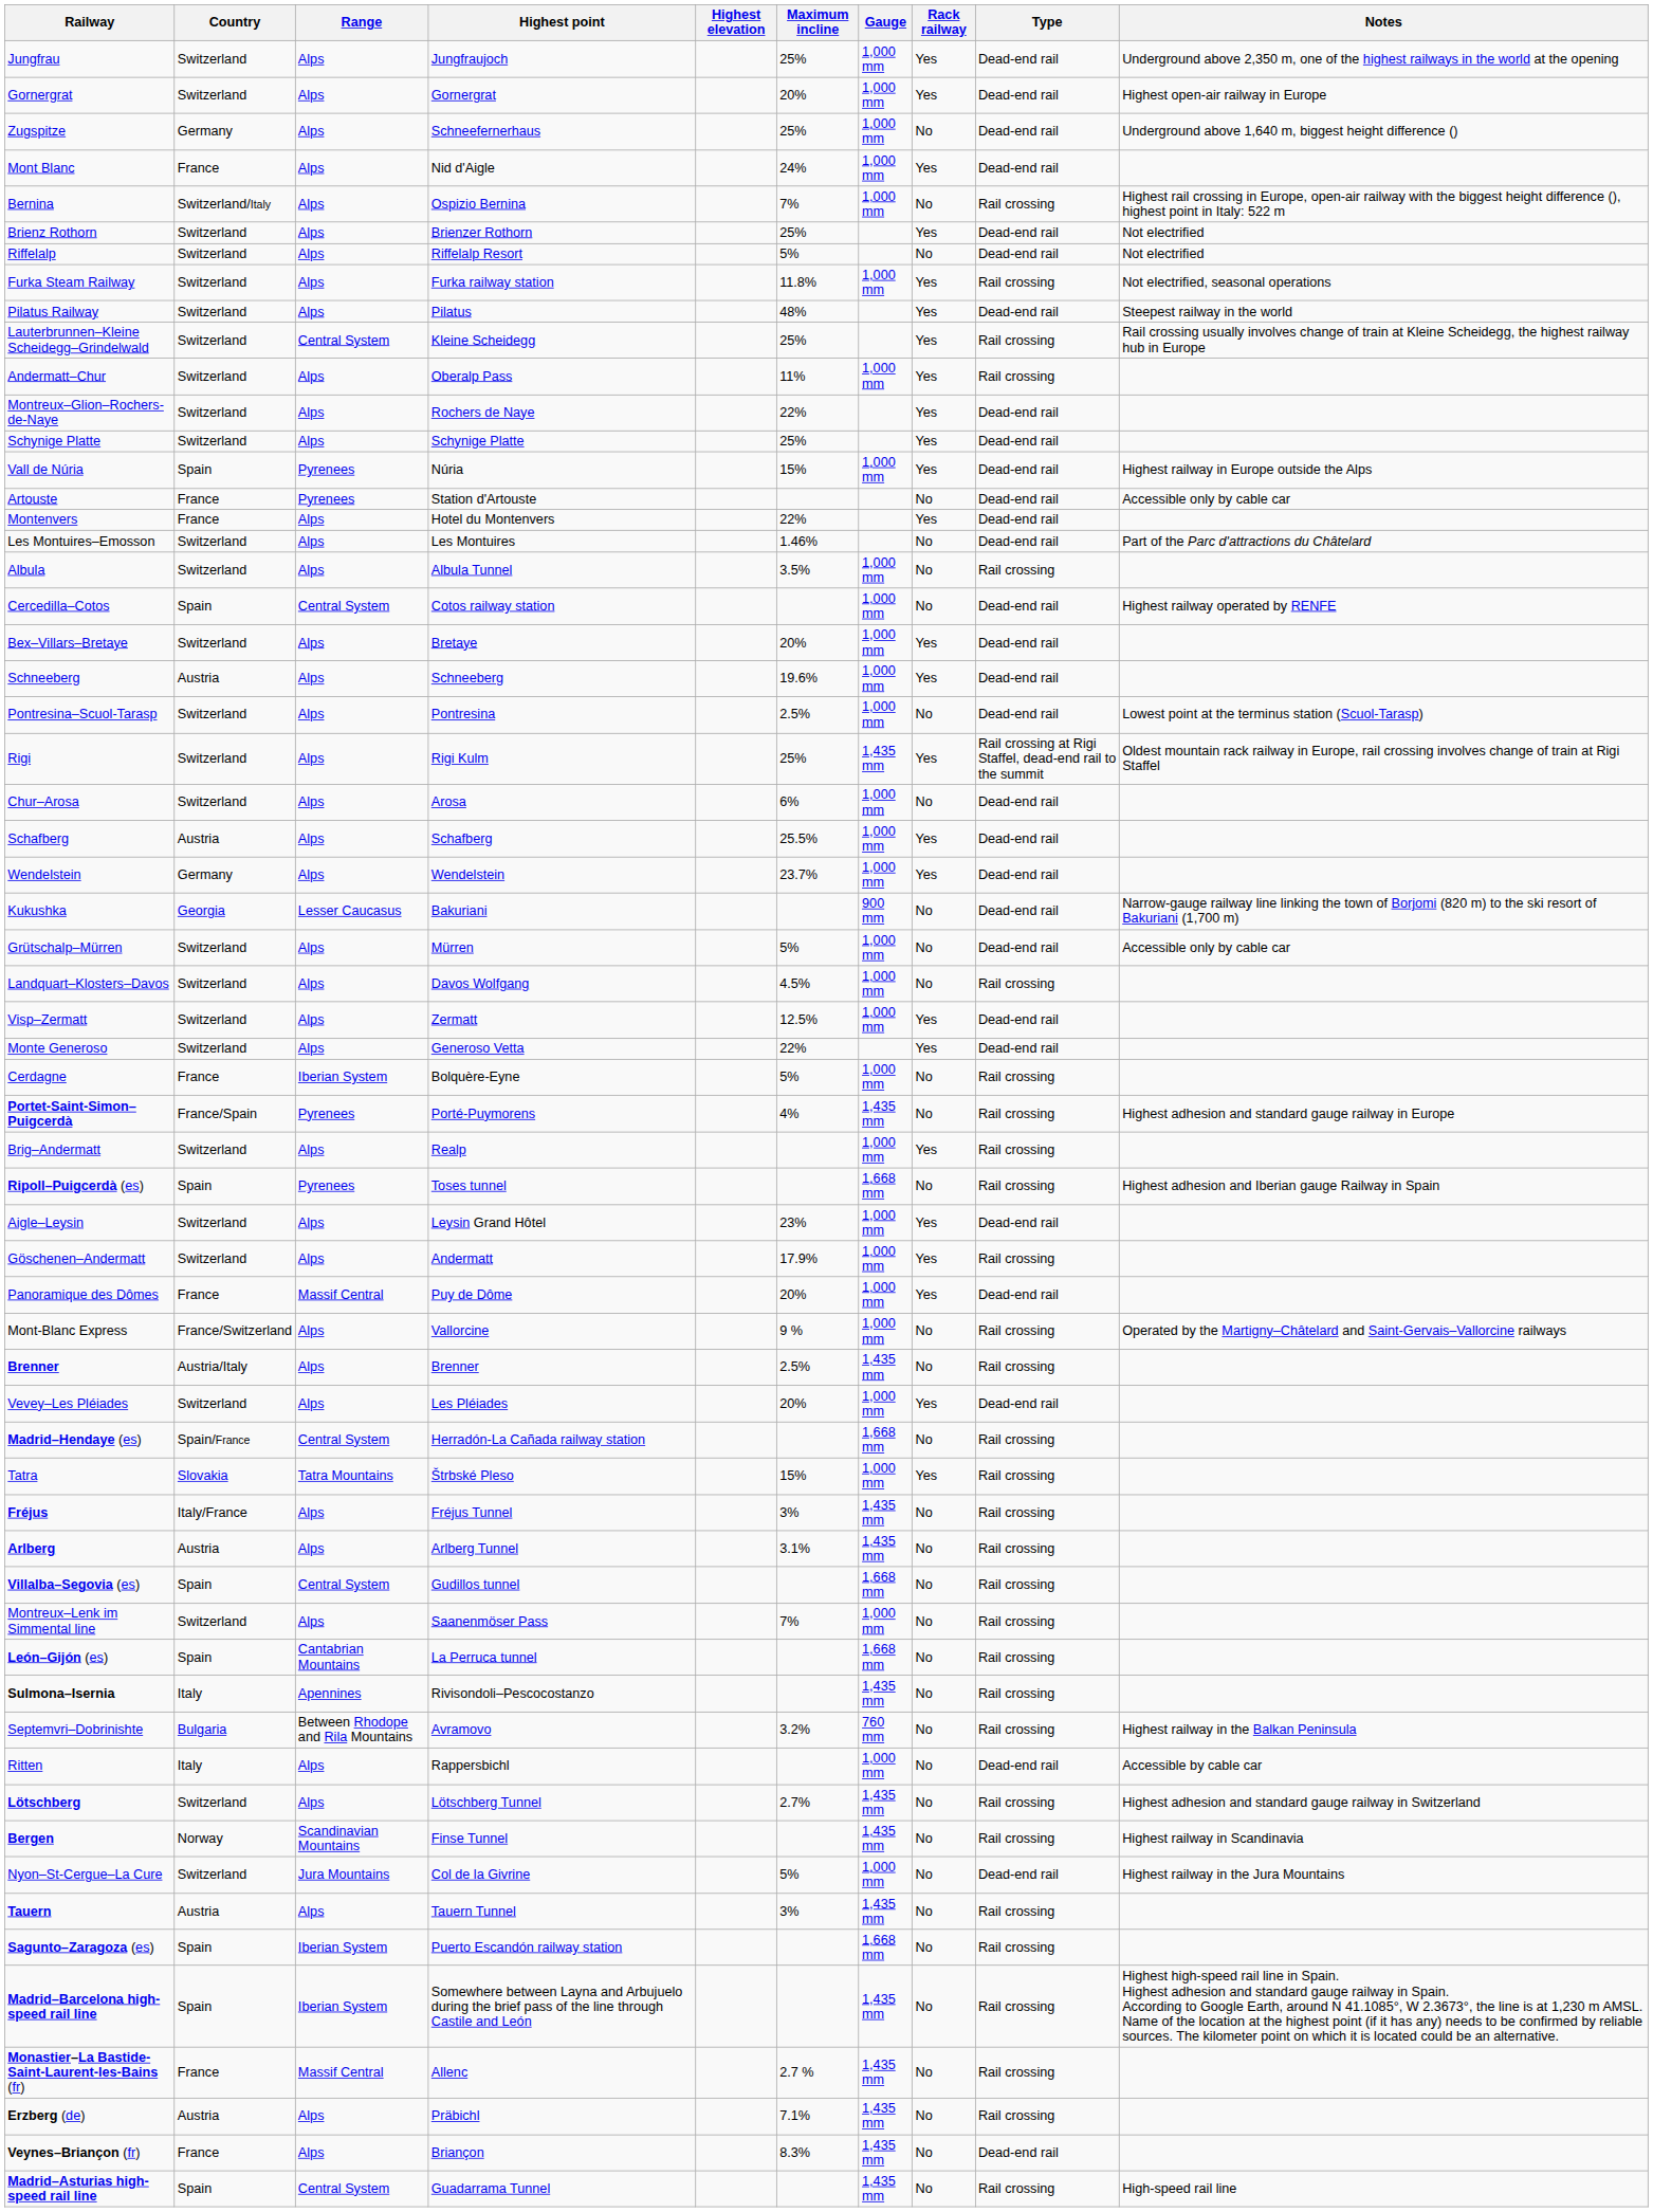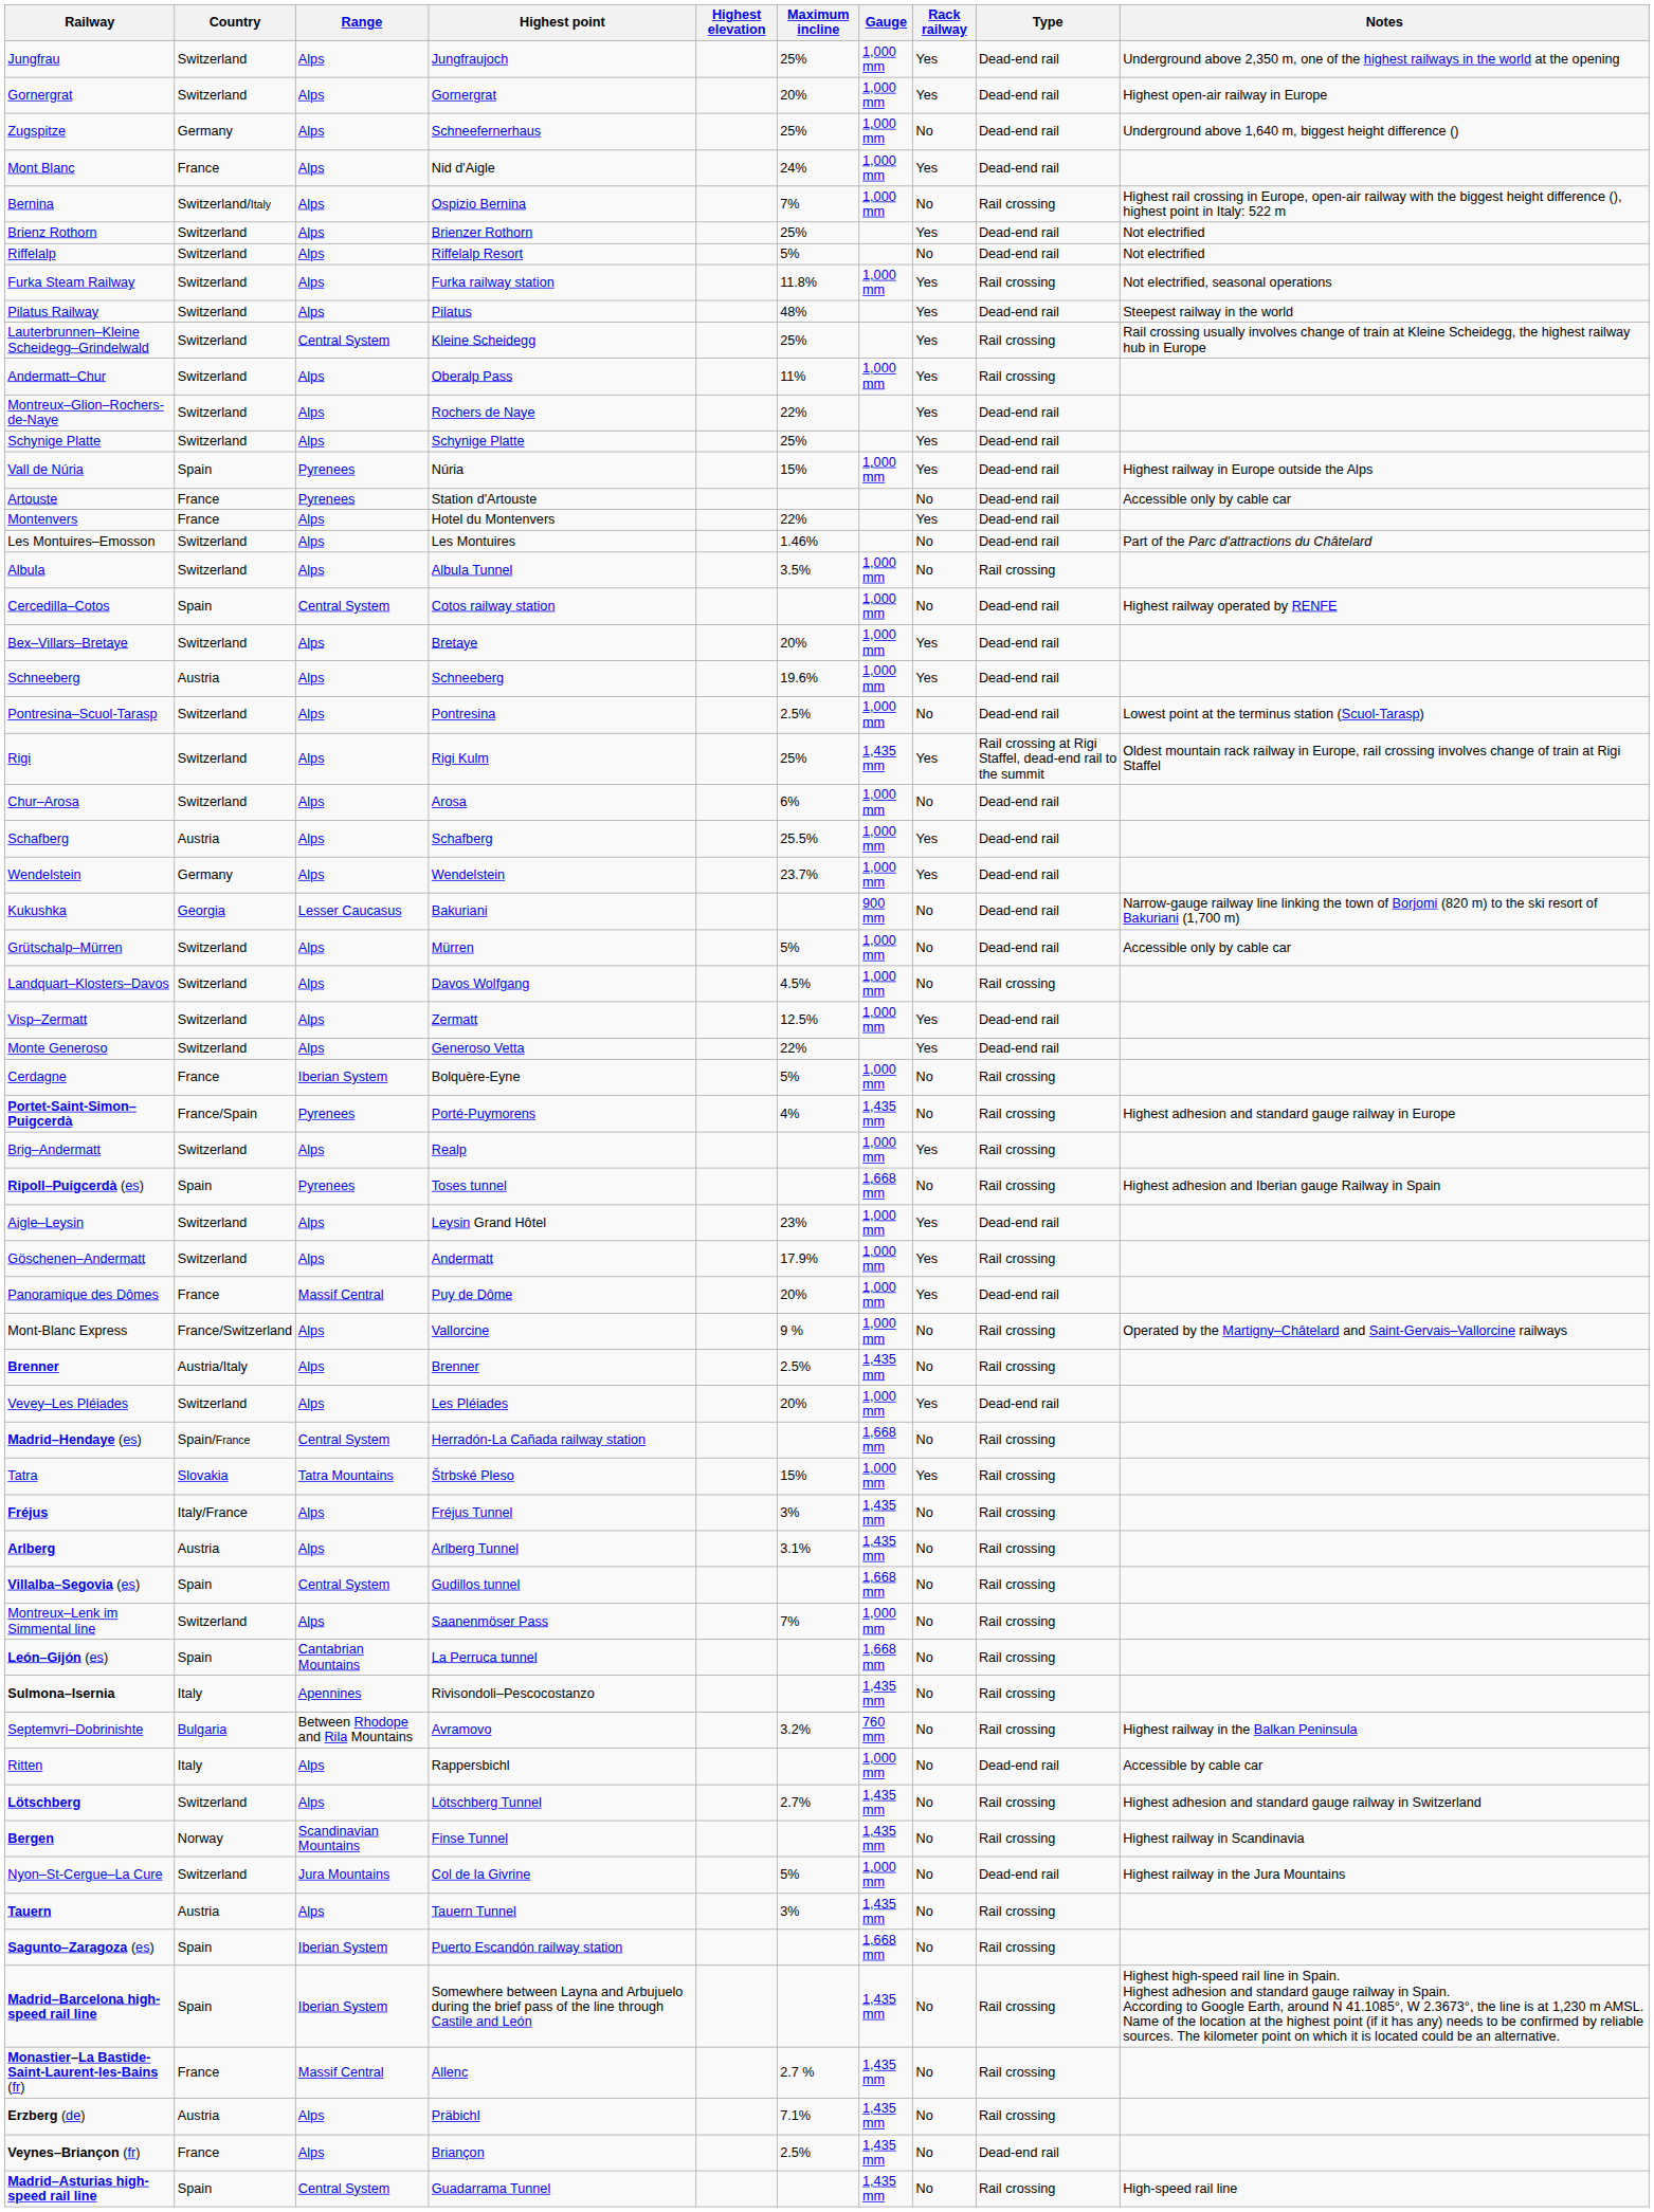Veynes–Briançon (fr) | Maximum incline: 8.3% -> 2.5%
